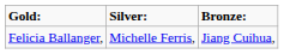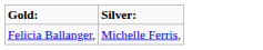- column: Bronze: | Jiang Cuihua,
